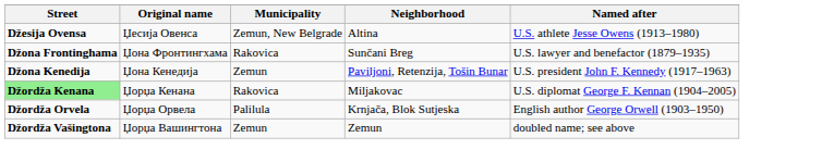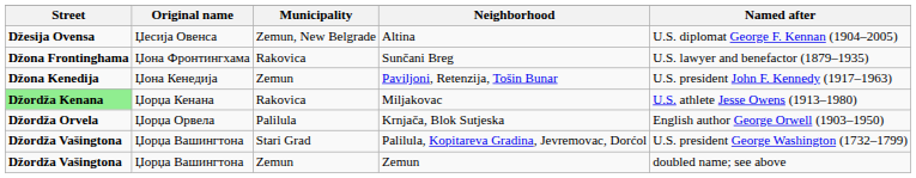Altina | Named after: U.S. athlete Jesse Owens (1913–1980) -> U.S. diplomat George F. Kennan (1904–2005)
Miljakovac | Named after: U.S. diplomat George F. Kennan (1904–2005) -> U.S. athlete Jesse Owens (1913–1980)
+ row: Džordža Vašingtona | Џорџа Вашингтона | Stari Grad | Palilula, Kopitareva Gradina, Jevremovac, Dorćol | U.S. president George Washington (1732–1799)
